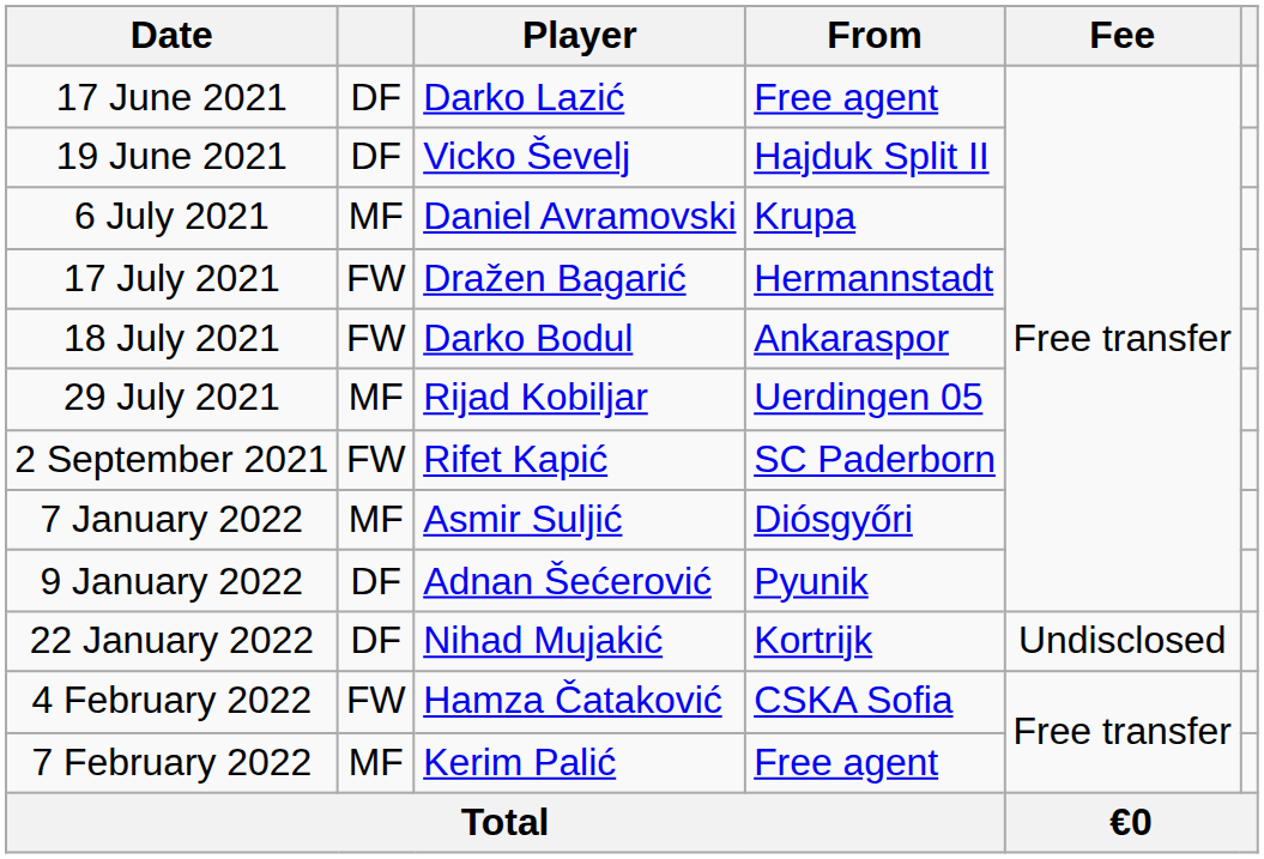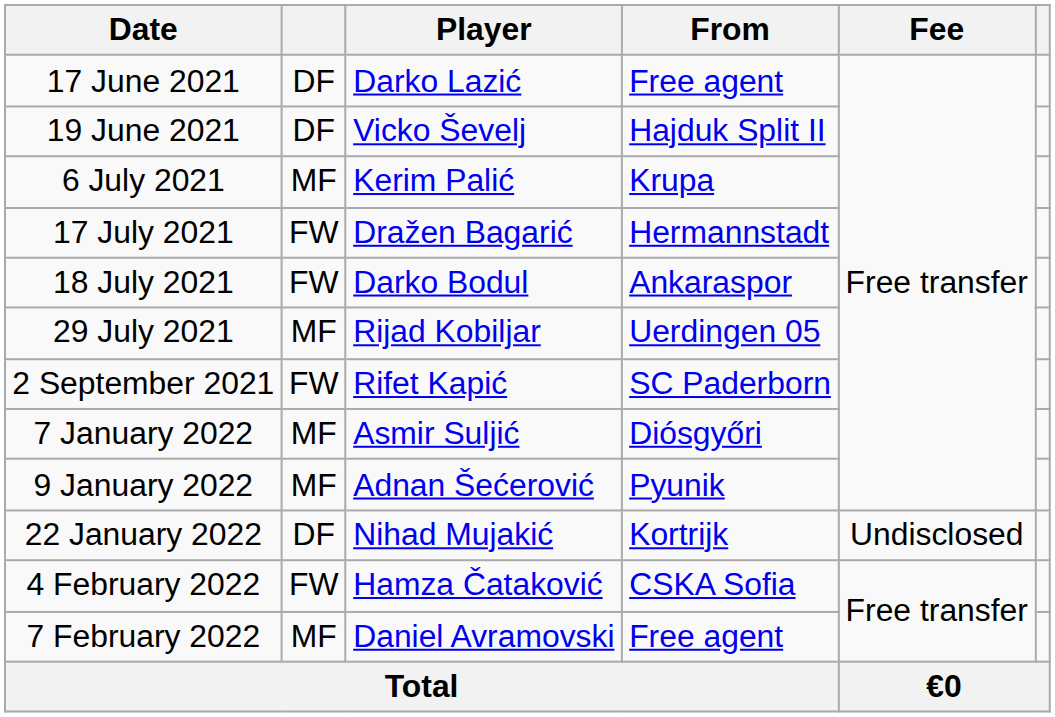6 July 2021 | Player: Daniel Avramovski -> Kerim Palić
9 January 2022 | column 2: DF -> MF
7 February 2022 | Player: Kerim Palić -> Daniel Avramovski
